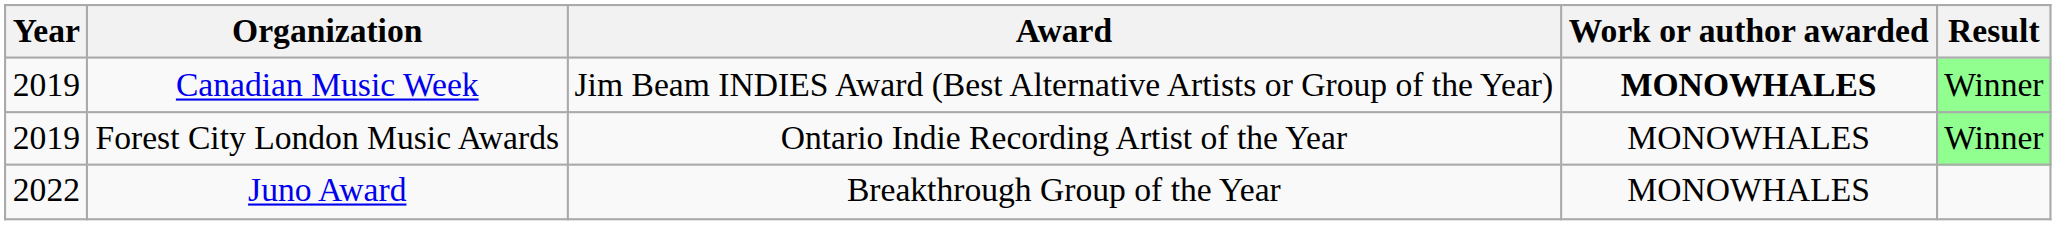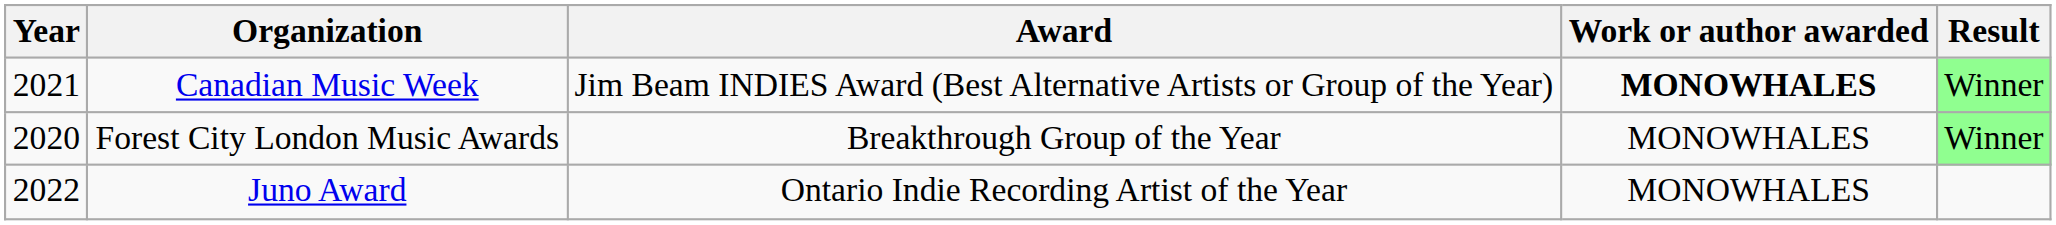Canadian Music Week | Year: 2019 -> 2021
Forest City London Music Awards | Year: 2019 -> 2020
Forest City London Music Awards | Award: Ontario Indie Recording Artist of the Year -> Breakthrough Group of the Year
Juno Award | Award: Breakthrough Group of the Year -> Ontario Indie Recording Artist of the Year
